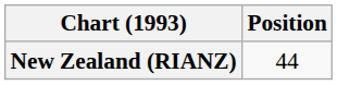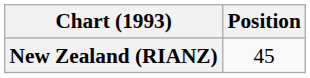New Zealand (RIANZ) | Position: 44 -> 45
